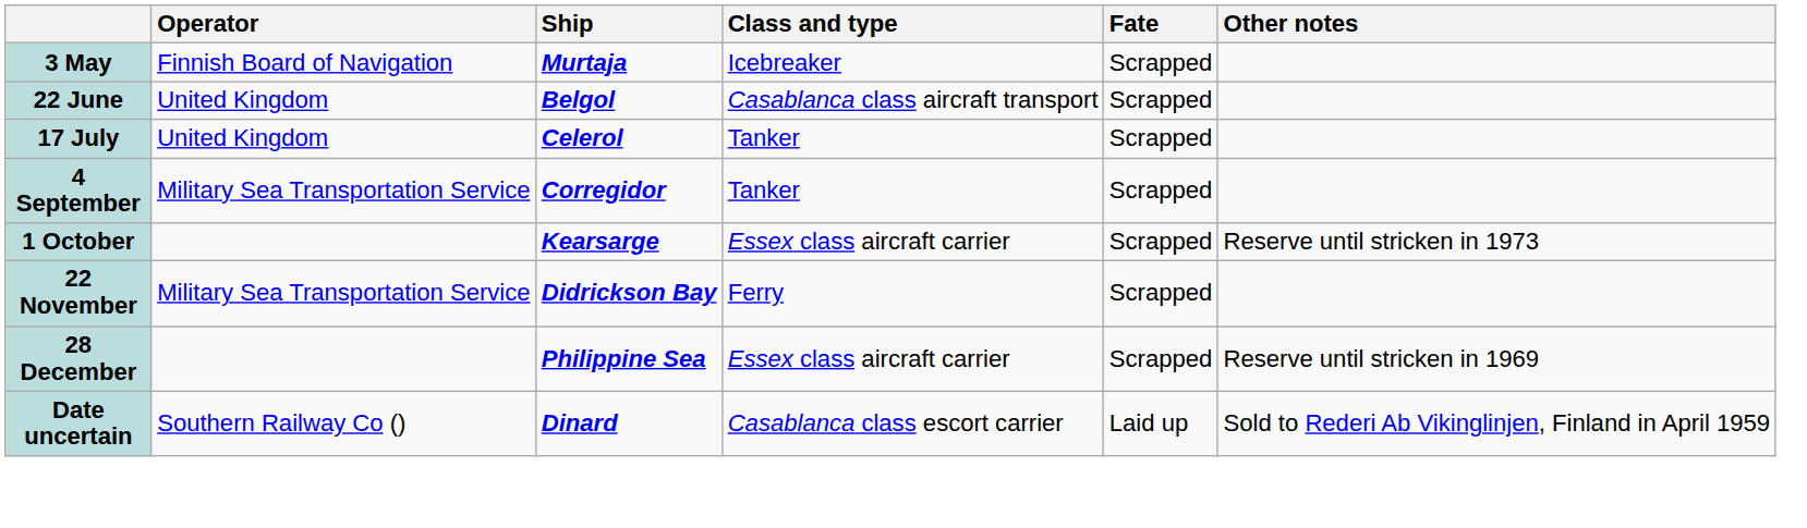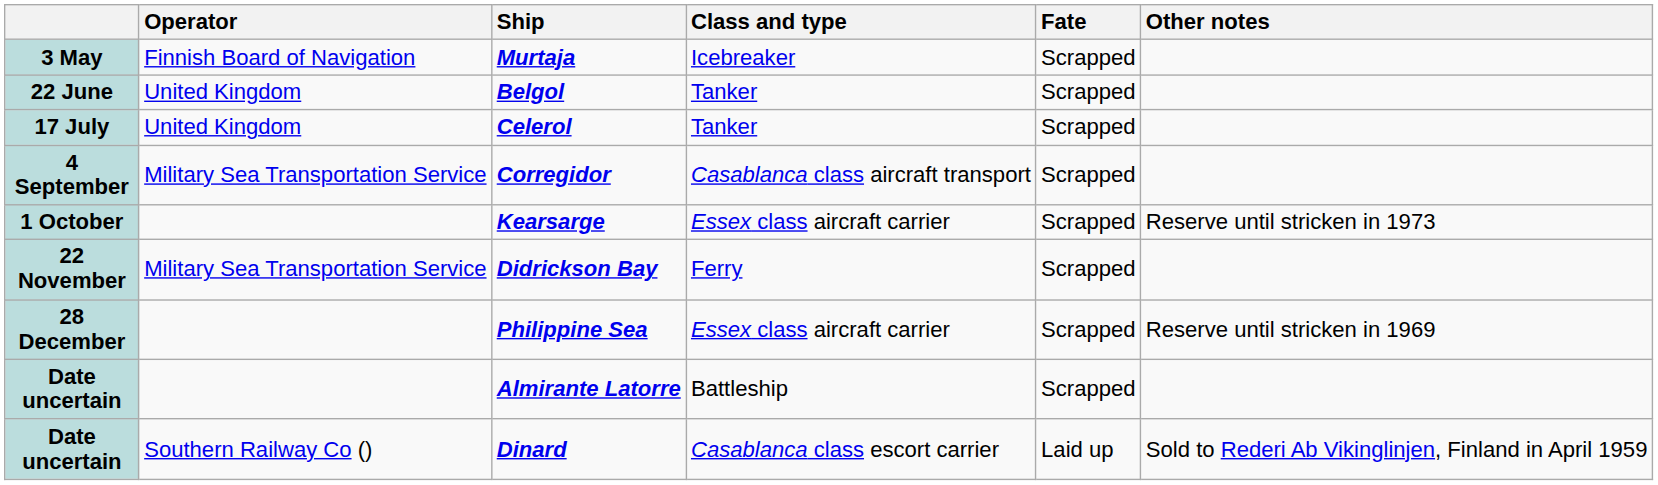Belgol | Class and type: Casablanca class aircraft transport -> Tanker
Corregidor | Class and type: Tanker -> Casablanca class aircraft transport
+ row: Date uncertain | Almirante Latorre | Battleship | Scrapped
